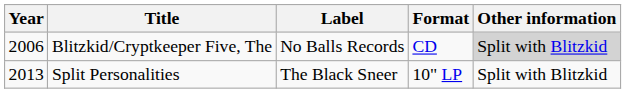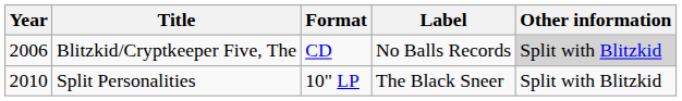columns swapped: Label <-> Format
Split Personalities | Year: 2013 -> 2010
